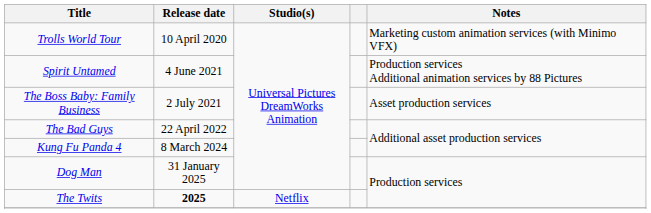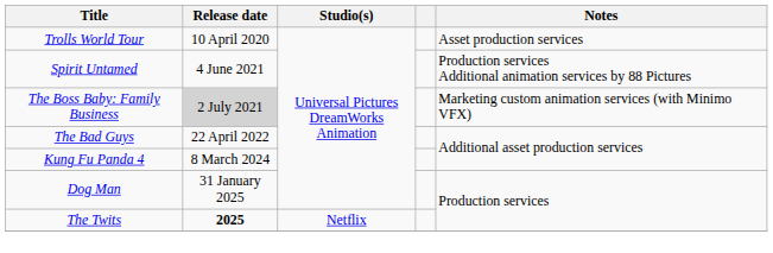Trolls World Tour | Notes: Marketing custom animation services (with Minimo VFX) -> Asset production services
The Boss Baby: Family Business | Release date: no background -> lightgrey background
The Boss Baby: Family Business | Notes: Asset production services -> Marketing custom animation services (with Minimo VFX)
